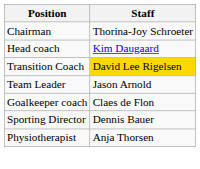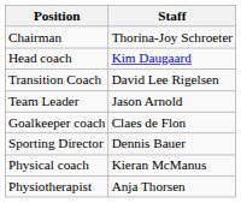Transition Coach | Staff: gold background -> no background
+ row: Physical coach | Kieran McManus
